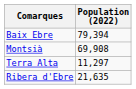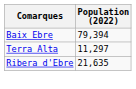- row: Montsià | 69,908
